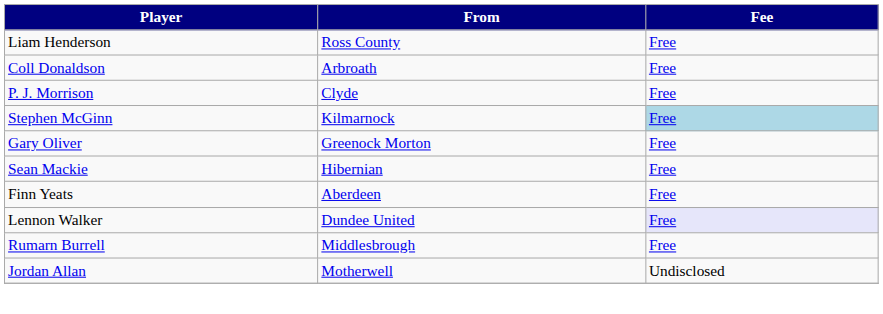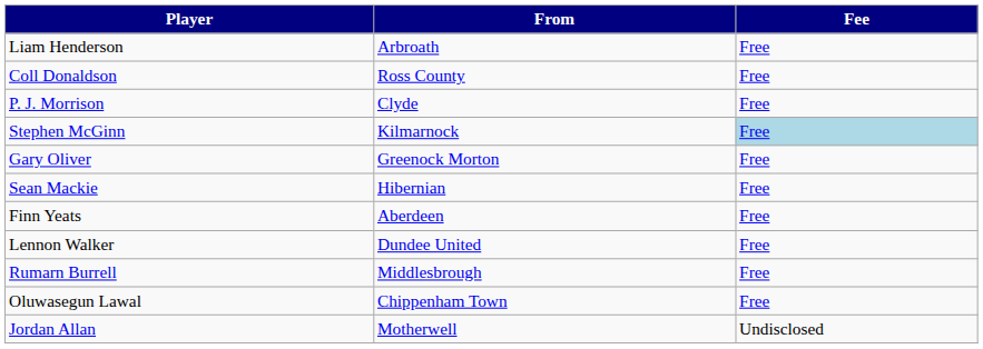Liam Henderson | From: Ross County -> Arbroath
Coll Donaldson | From: Arbroath -> Ross County
Lennon Walker | Fee: lavender background -> no background
+ row: Oluwasegun Lawal | Chippenham Town | Free
